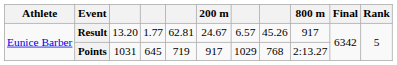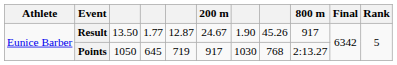Result | column 3: 13.20 -> 13.50
Result | column 5: 62.81 -> 12.87
Result | column 7: 6.57 -> 1.90
Points | column 3: 1031 -> 1050
Points | column 7: 1029 -> 1030
